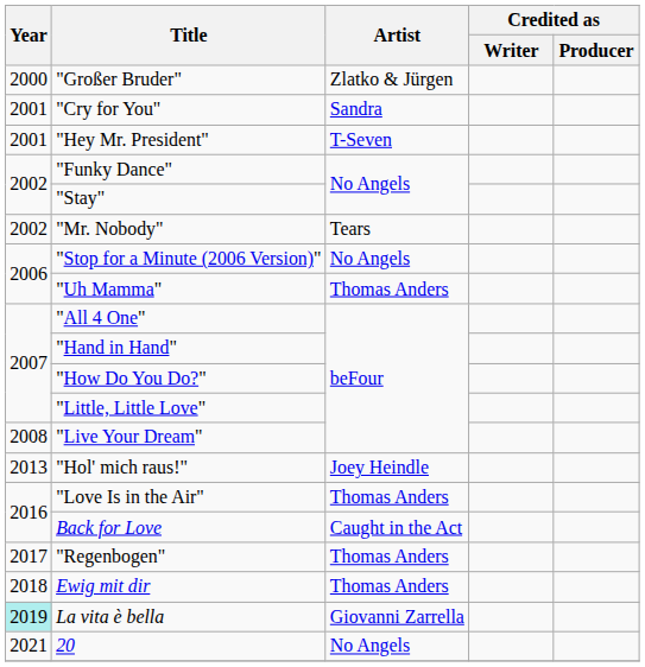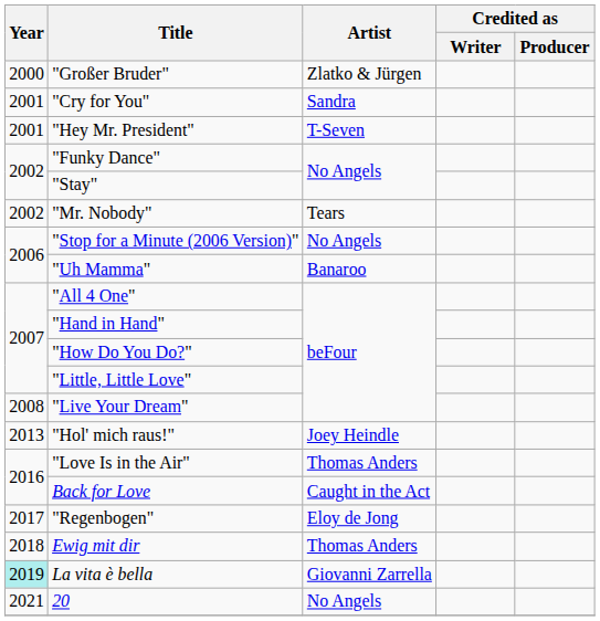"Uh Mamma" | Artist: Thomas Anders -> Banaroo
"Regenbogen" | Artist: Thomas Anders -> Eloy de Jong
